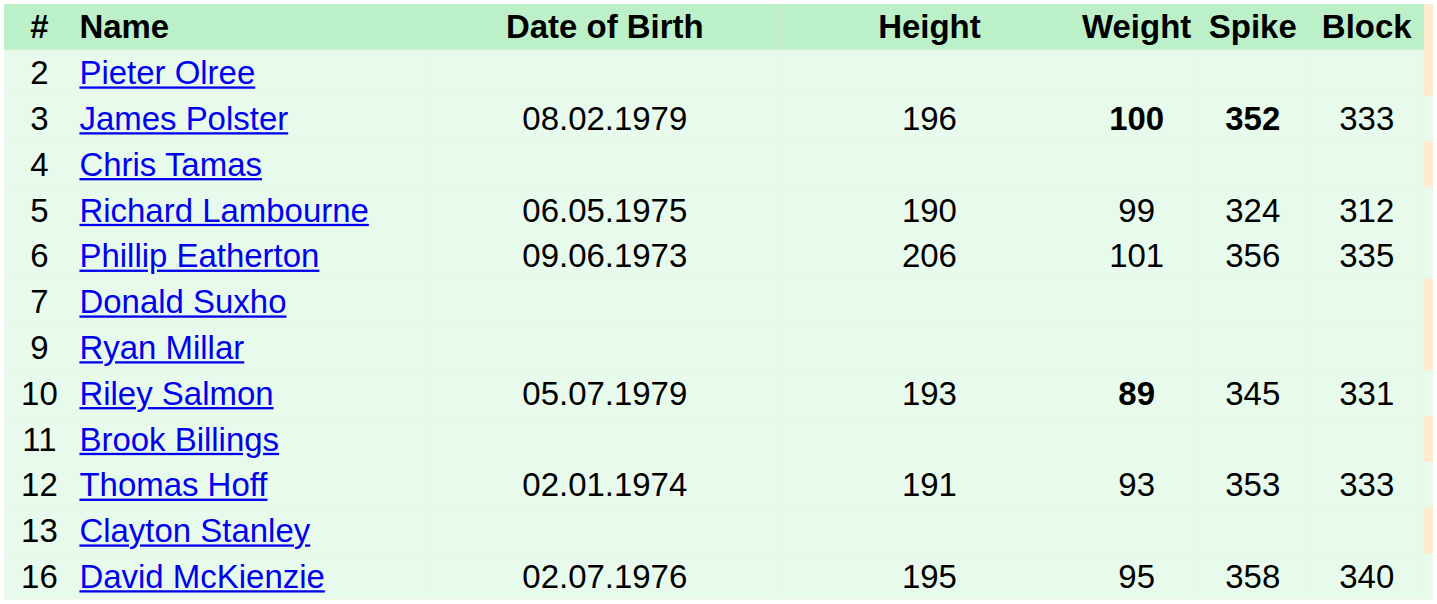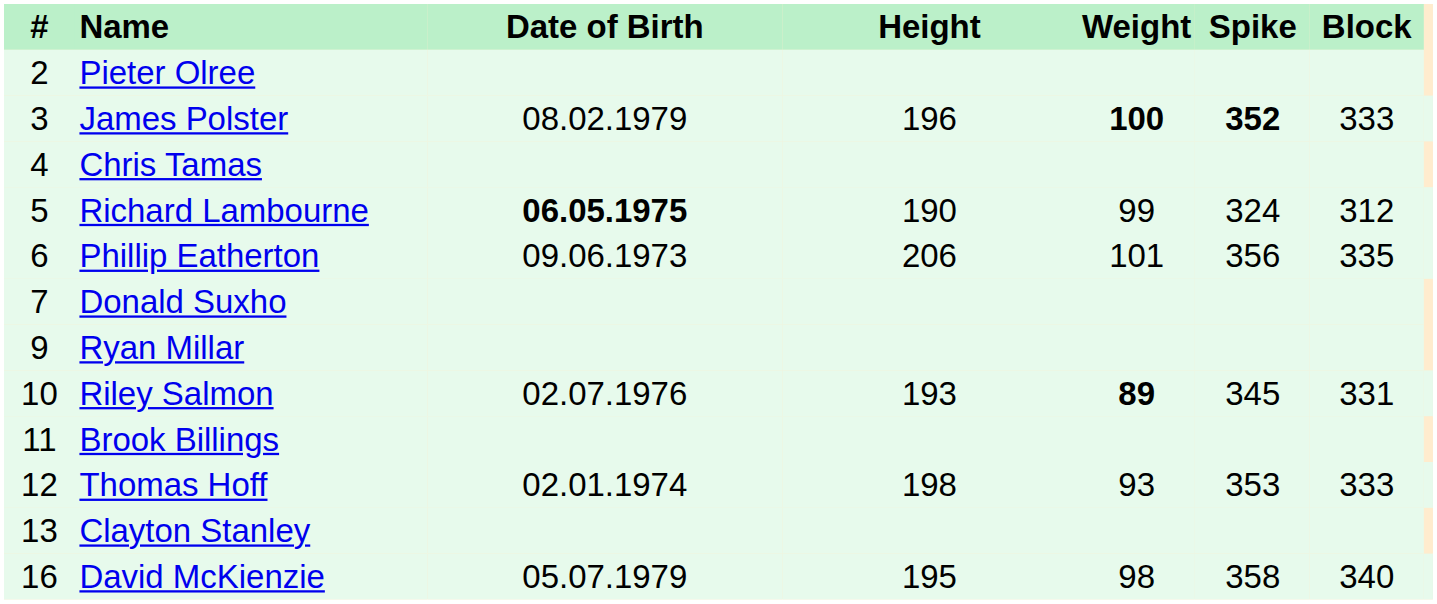Richard Lambourne | Date of Birth: normal -> bold
Riley Salmon | Date of Birth: 05.07.1979 -> 02.07.1976
Thomas Hoff | Height: 191 -> 198
David McKienzie | Date of Birth: 02.07.1976 -> 05.07.1979
David McKienzie | Weight: 95 -> 98
